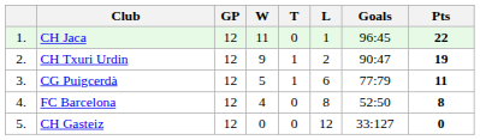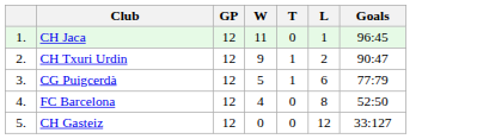- column: Pts | 22 | 19 | 11 | 8 | 0
